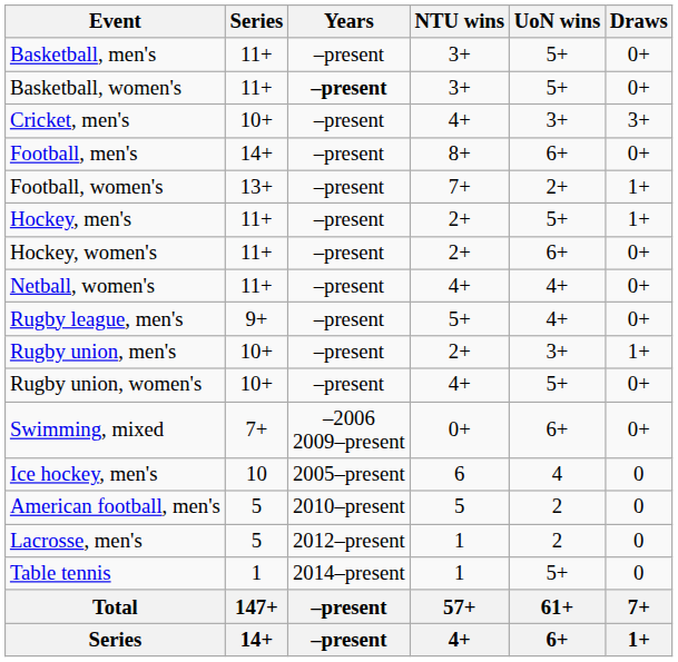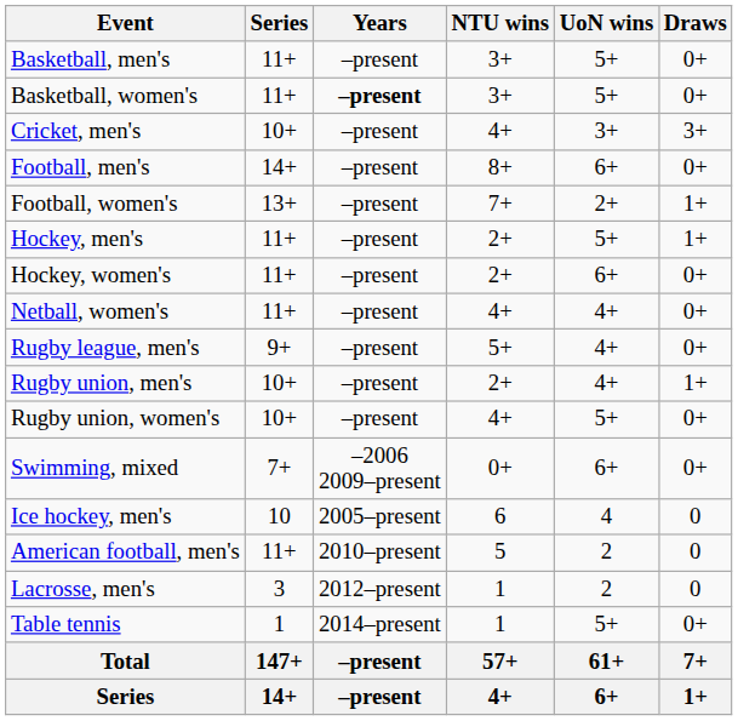Rugby union, men's | UoN wins: 3+ -> 4+
American football, men's | Series: 5 -> 11+
Lacrosse, men's | Series: 5 -> 3
Table tennis | Draws: 0 -> 0+
